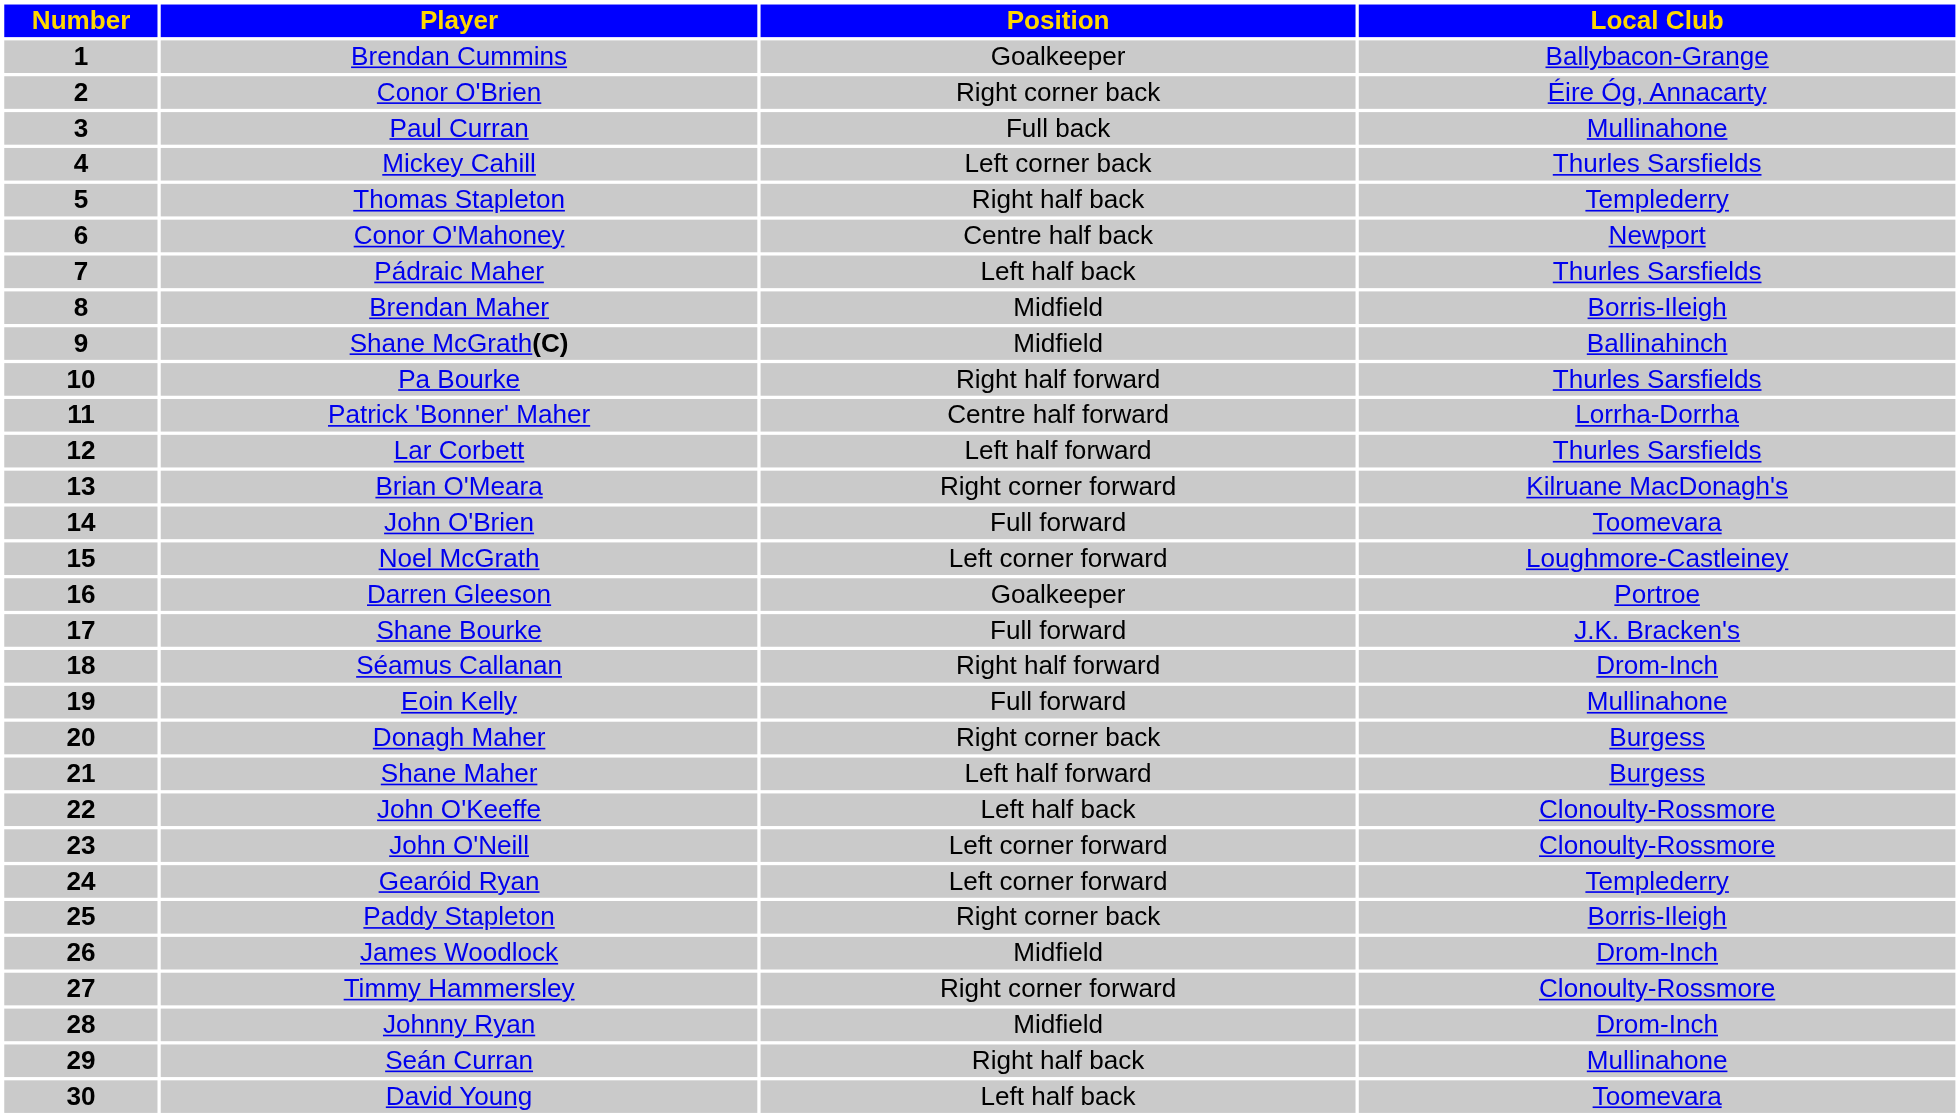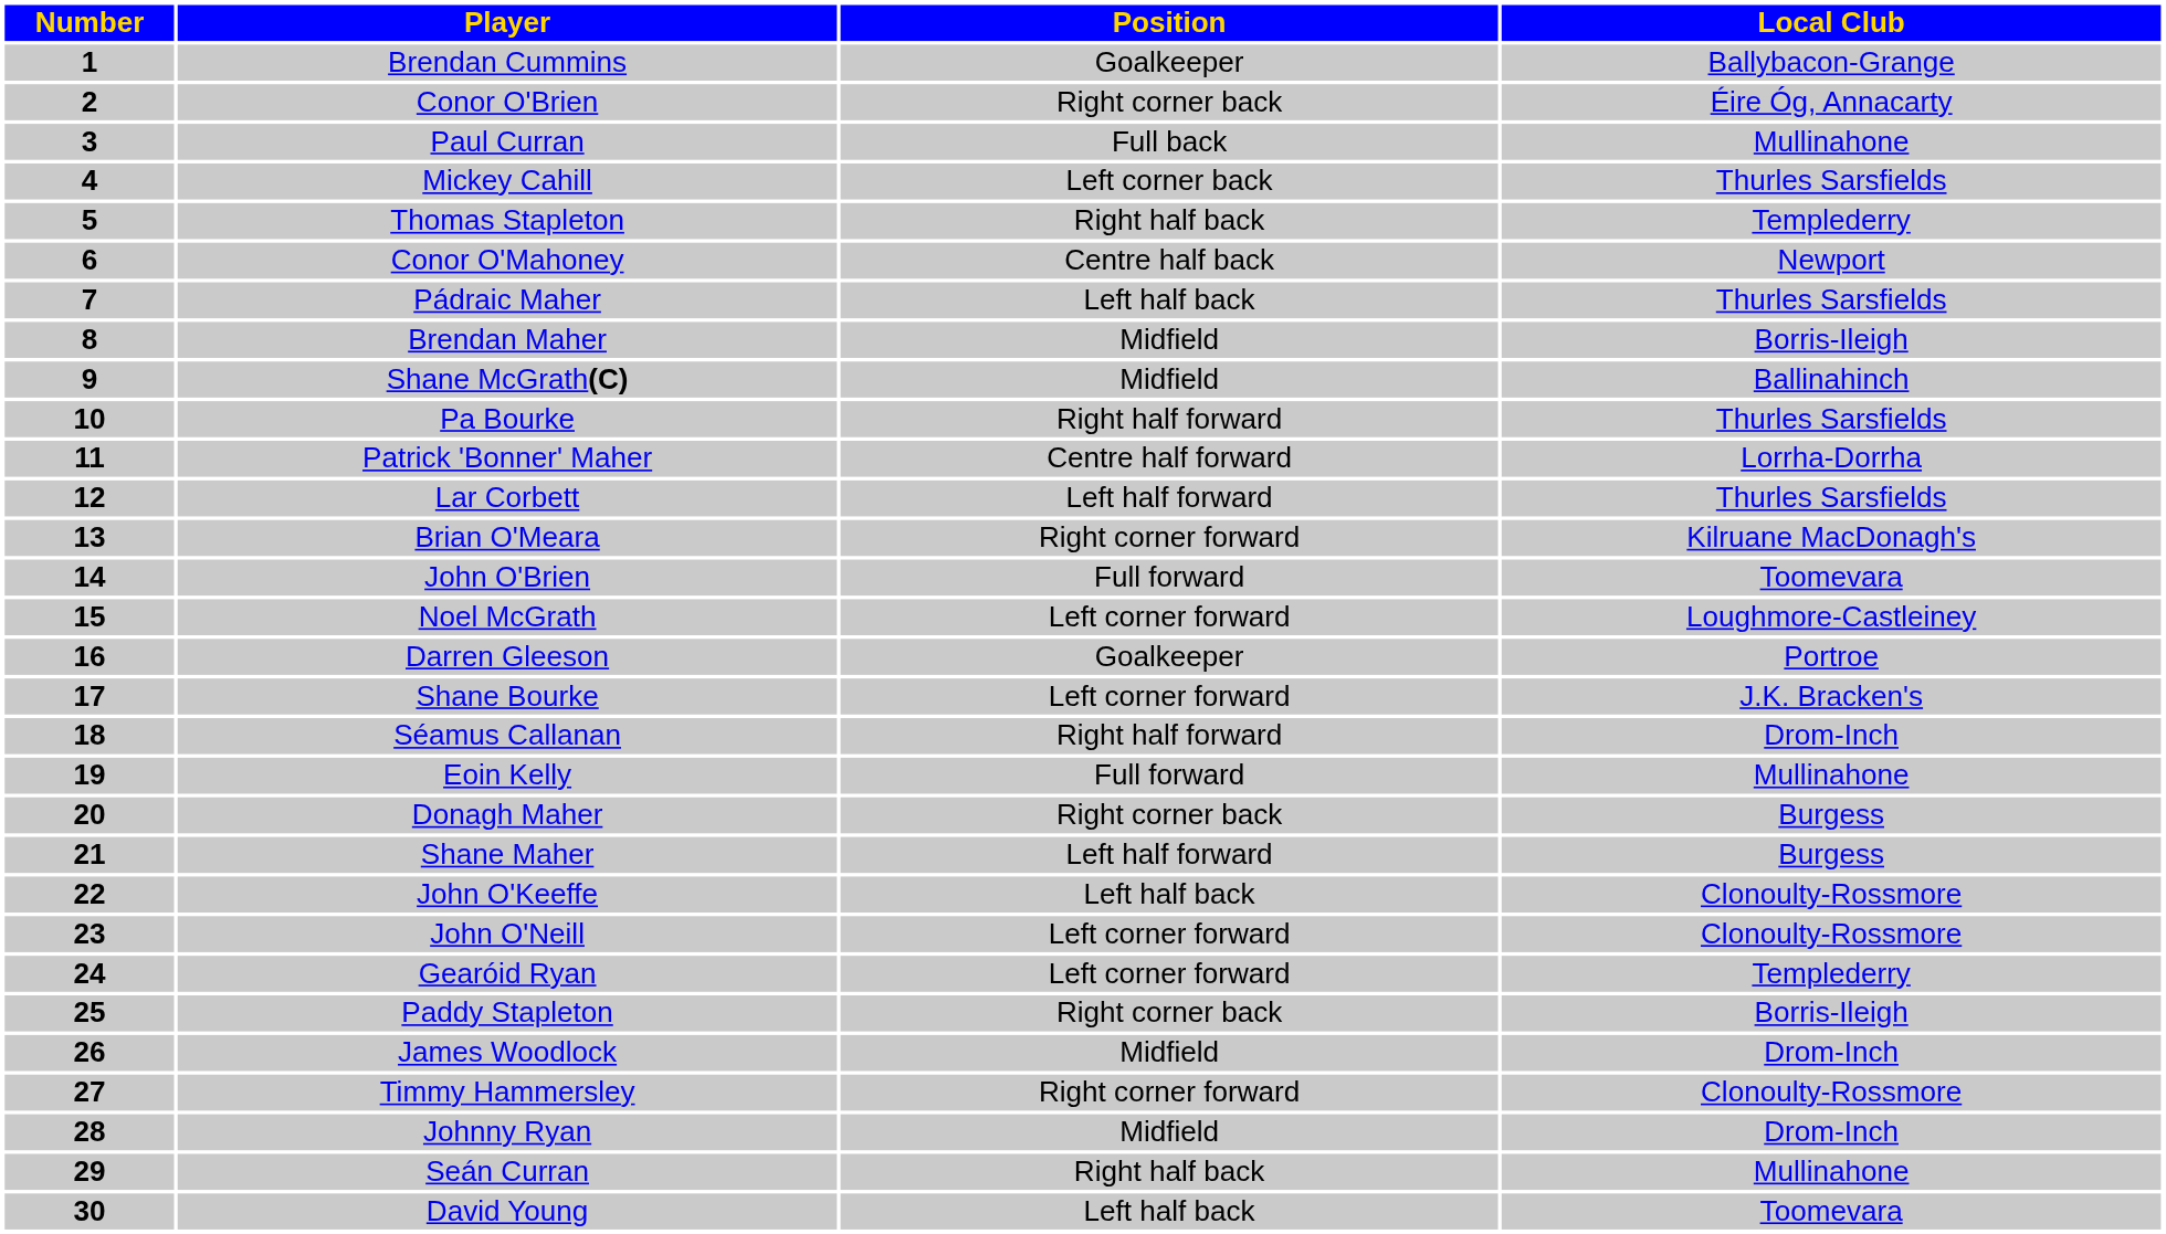Shane Bourke | Position: Full forward -> Left corner forward
